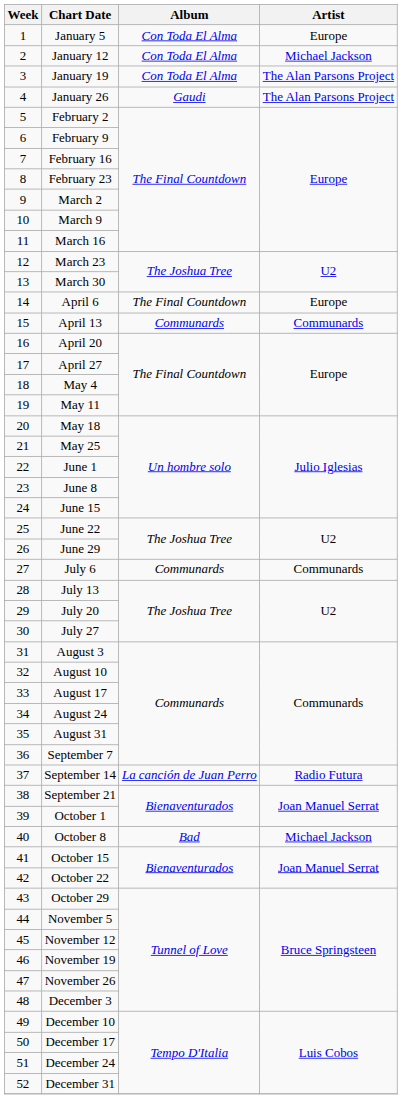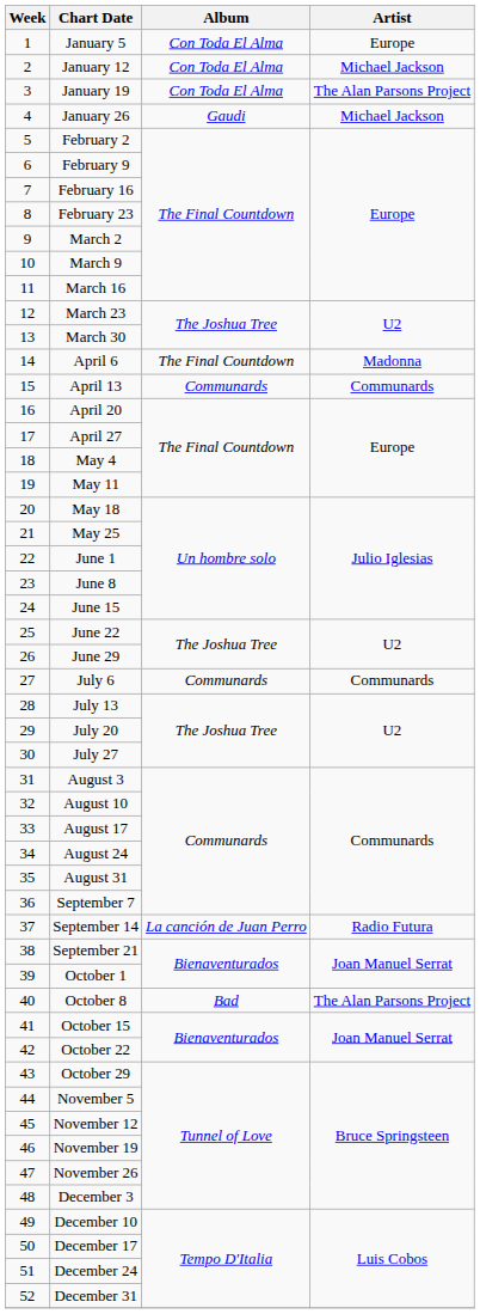January 26 | Artist: The Alan Parsons Project -> Michael Jackson
April 6 | Artist: Europe -> Madonna
October 8 | Artist: Michael Jackson -> The Alan Parsons Project
